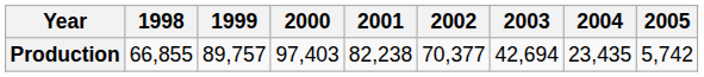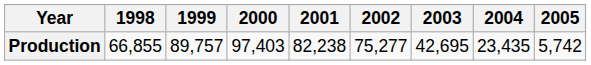Production | 2002: 70,377 -> 75,277
Production | 2003: 42,694 -> 42,695
